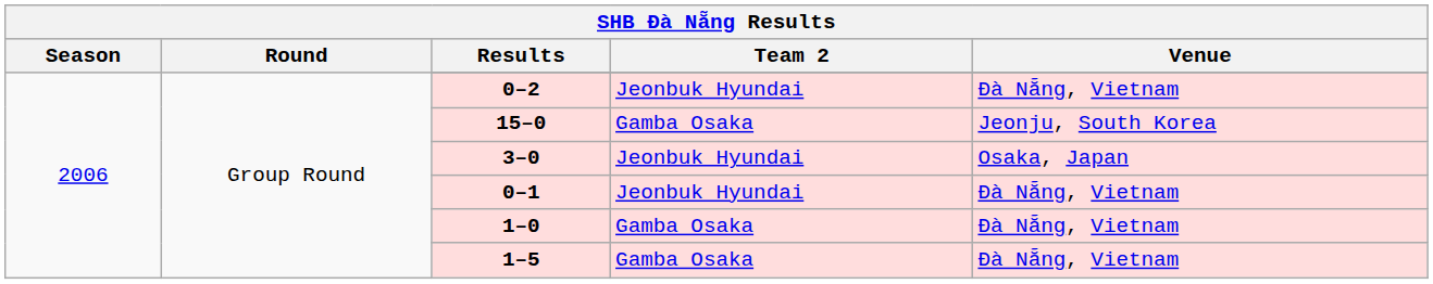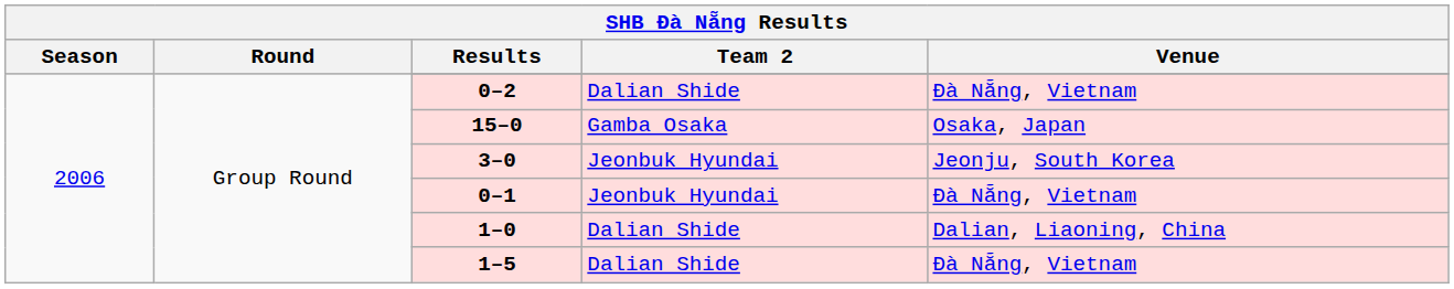0–2 | Team 2: Jeonbuk Hyundai -> Dalian Shide
15–0 | Venue: Jeonju, South Korea -> Osaka, Japan
3–0 | Venue: Osaka, Japan -> Jeonju, South Korea
1–0 | Team 2: Gamba Osaka -> Dalian Shide
1–0 | Venue: Đà Nẵng, Vietnam -> Dalian, Liaoning, China
1–5 | Team 2: Gamba Osaka -> Dalian Shide
